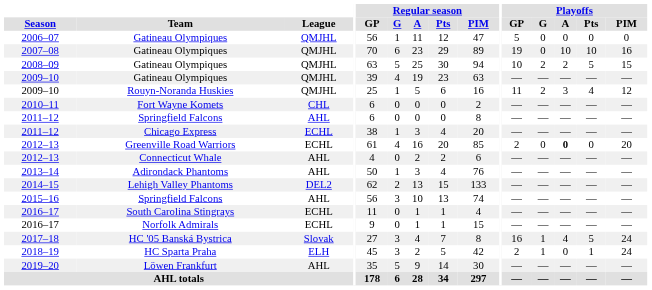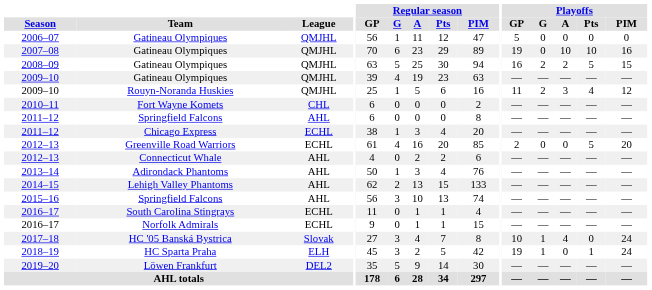2008–09 | Playoffs / GP: 10 -> 16
2012–13 / Greenville Road Warriors | Playoffs / A: bold -> normal
2012–13 / Greenville Road Warriors | Playoffs / Pts: 0 -> 5
2014–15 | League: DEL2 -> AHL
2017–18 | Playoffs / GP: 16 -> 10
2017–18 | Playoffs / Pts: 5 -> 0
2018–19 | Playoffs / GP: 2 -> 19
2019–20 | League: AHL -> DEL2
